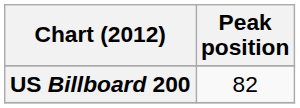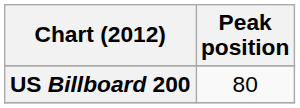US Billboard 200 | Peak position: 82 -> 80
